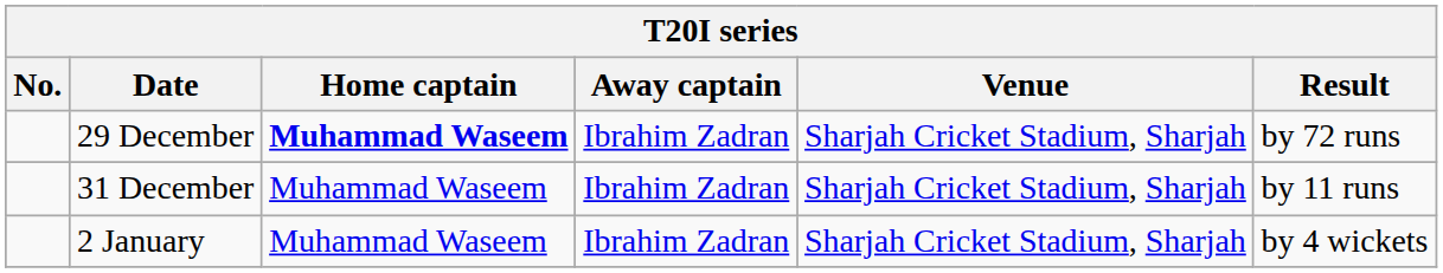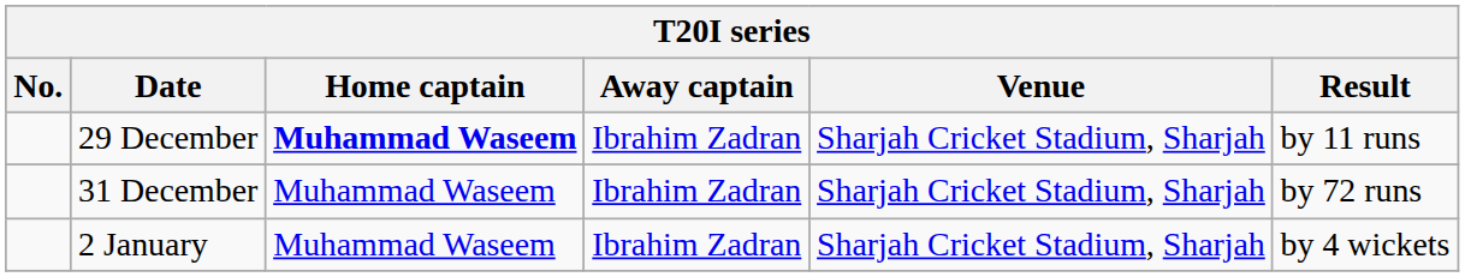29 December | Result: by 72 runs -> by 11 runs
31 December | Result: by 11 runs -> by 72 runs
